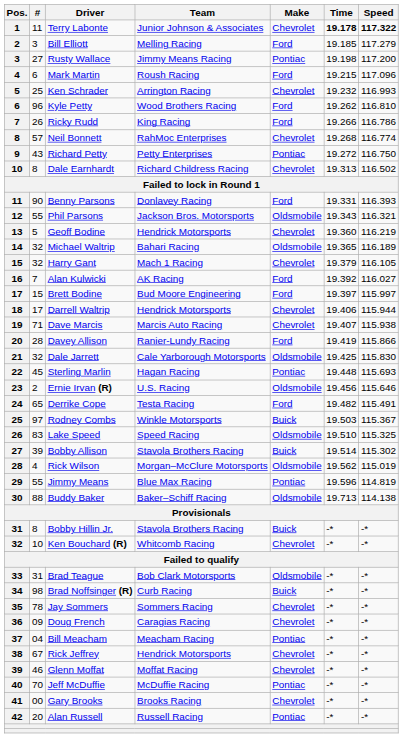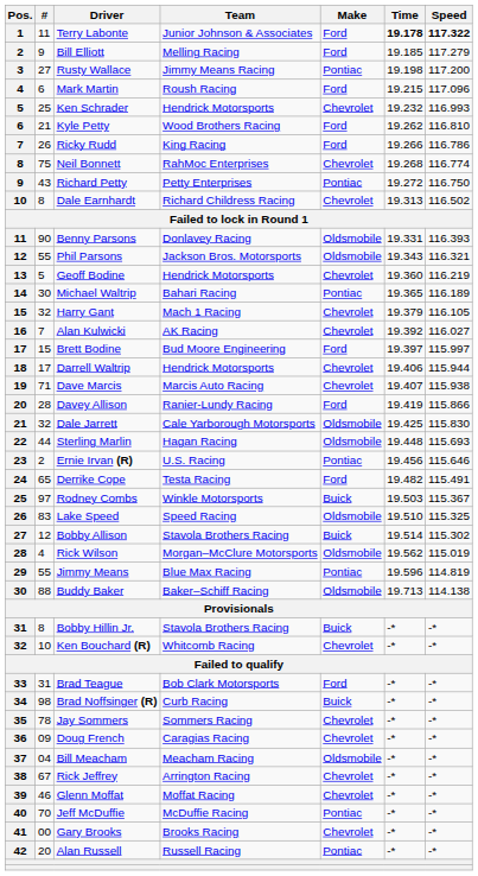Terry Labonte | Make: Chevrolet -> Ford
Bill Elliott | #: 3 -> 9
Ken Schrader | Team: Arrington Racing -> Hendrick Motorsports
Kyle Petty | #: 96 -> 21
Neil Bonnett | #: 57 -> 75
Benny Parsons | Make: Ford -> Oldsmobile
Michael Waltrip | #: 32 -> 30
Michael Waltrip | Make: Oldsmobile -> Pontiac
Alan Kulwicki | Make: Ford -> Chevrolet
Sterling Marlin | #: 45 -> 44
Sterling Marlin | Make: Pontiac -> Oldsmobile
Ernie Irvan (R) | Make: Oldsmobile -> Pontiac
Bobby Allison | #: 39 -> 12
Brad Teague | Make: Oldsmobile -> Ford
Bill Meacham | Make: Pontiac -> Oldsmobile
Rick Jeffrey | Team: Hendrick Motorsports -> Arrington Racing
